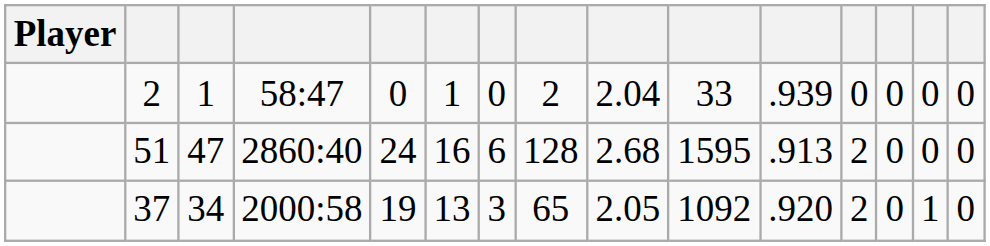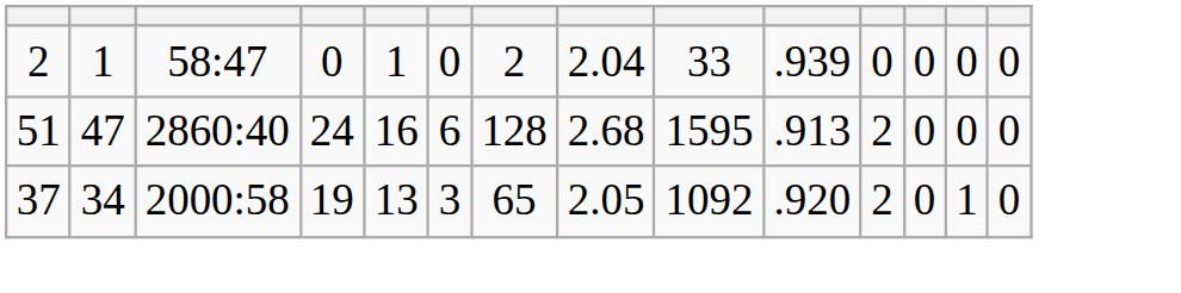- column: Player
